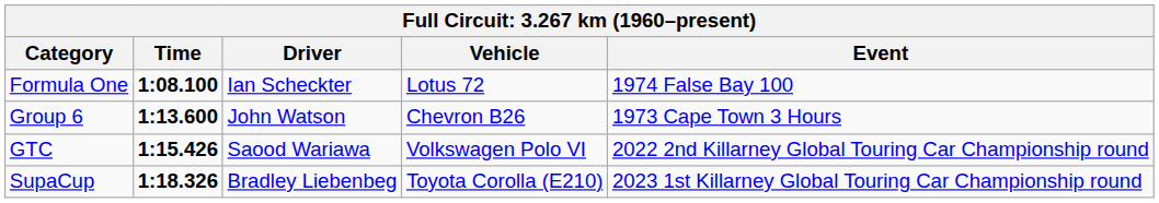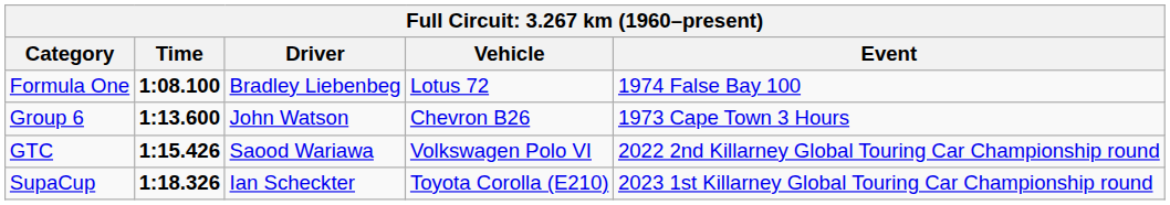Formula One | Driver: Ian Scheckter -> Bradley Liebenbeg
SupaCup | Driver: Bradley Liebenbeg -> Ian Scheckter
